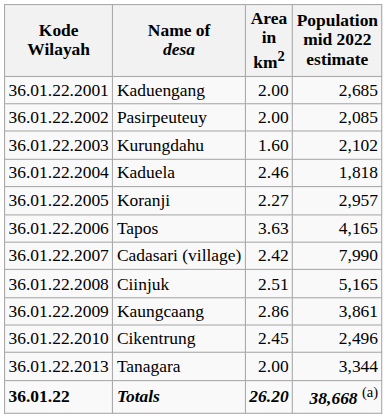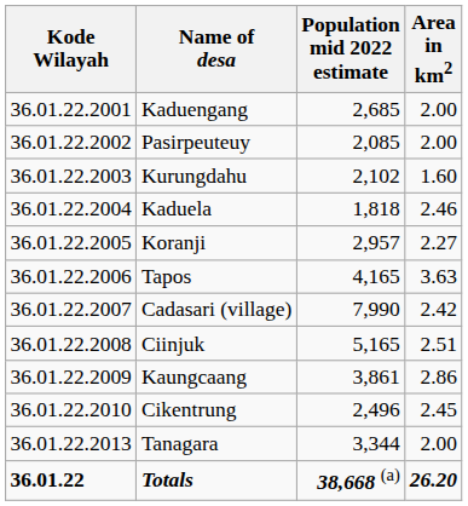columns swapped: Area in km2 <-> Population mid 2022 estimate
